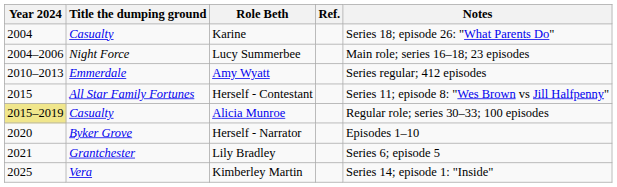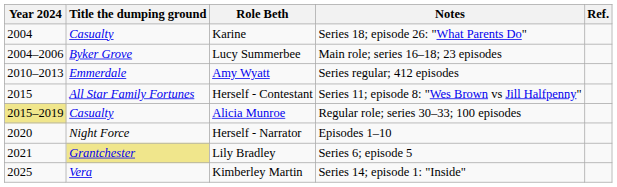columns swapped: Notes <-> Ref.
Lucy Summerbee | Title the dumping ground: Night Force -> Byker Grove
Herself - Narrator | Title the dumping ground: Byker Grove -> Night Force
Lily Bradley | Title the dumping ground: no background -> khaki background
